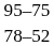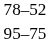rows swapped: 95–75 <-> 78–52
